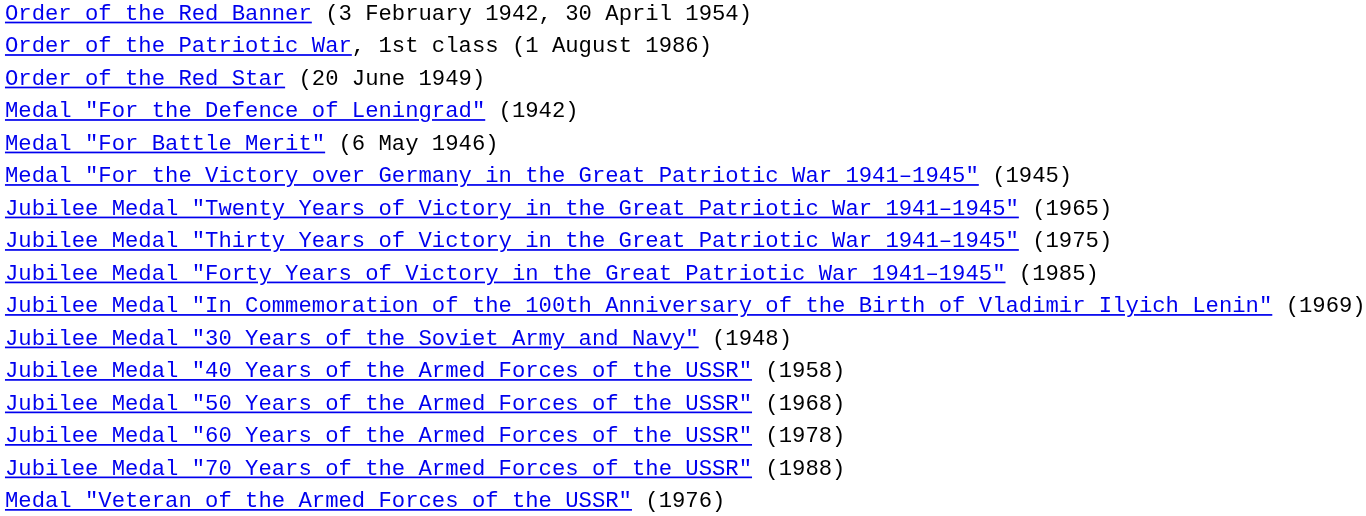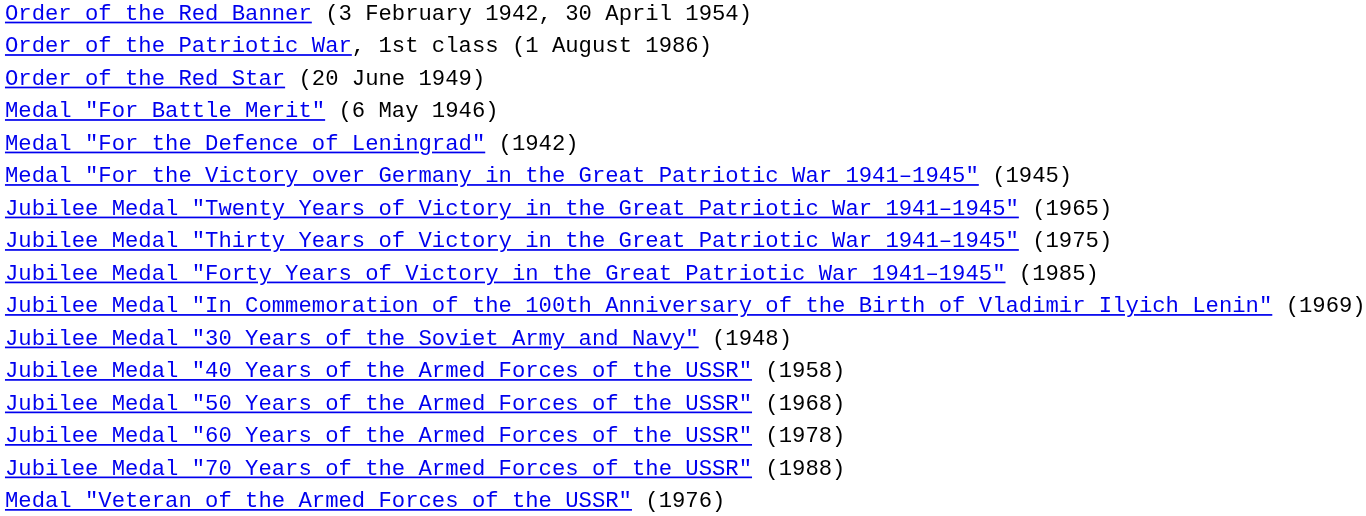rows swapped: Medal "For Battle Merit" (6 May 1946) <-> Medal "For the Defence of Leningrad" (1942)
